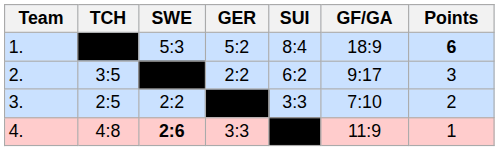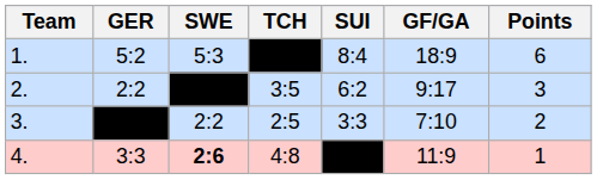columns swapped: TCH <-> GER
1. | Points: bold -> normal
